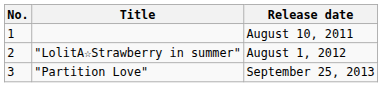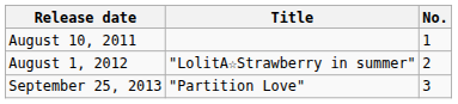columns swapped: No. <-> Release date
